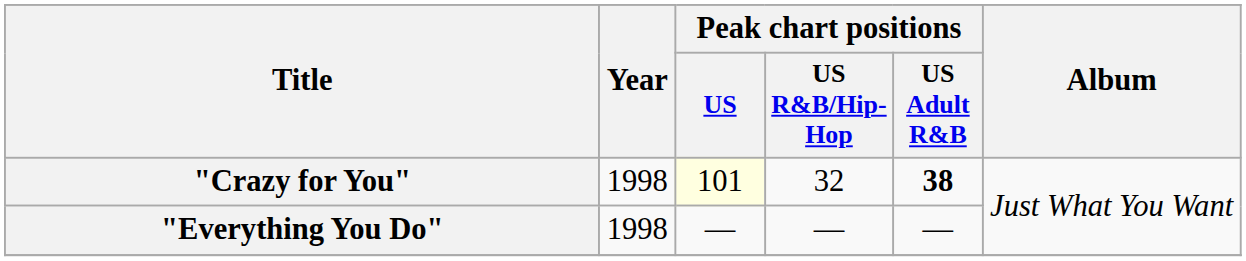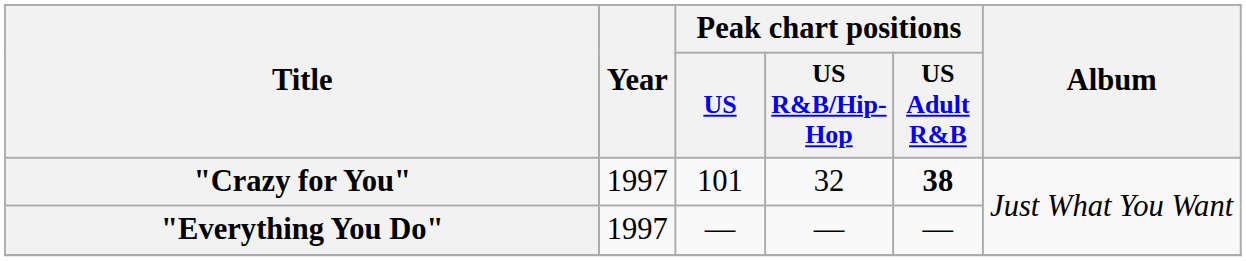"Crazy for You" | Year: 1998 -> 1997
"Crazy for You" | Peak chart positions / US: lightyellow background -> no background
"Everything You Do" | Year: 1998 -> 1997
